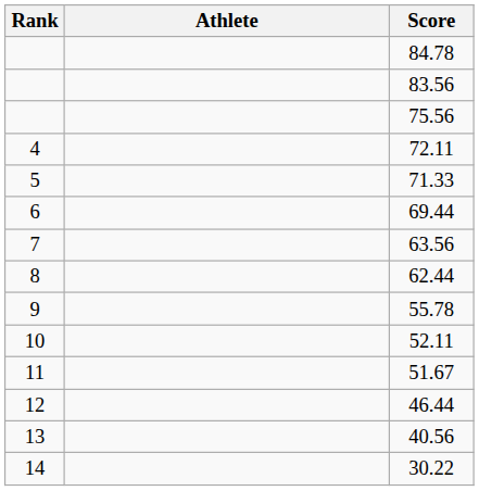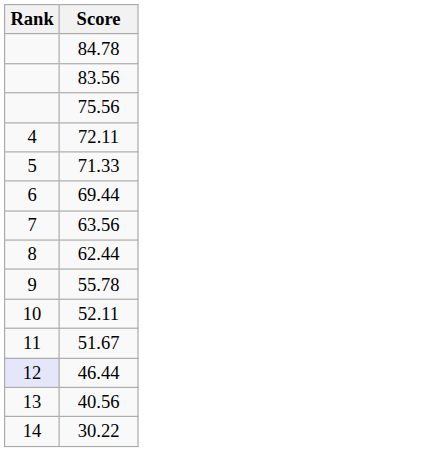- column: Athlete
46.44 | Rank: no background -> lavender background
